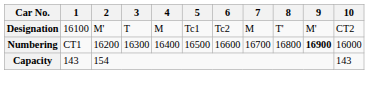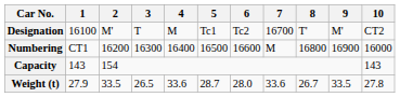Designation | 7: M -> 16700
Numbering | 7: 16700 -> M
Numbering | 9: bold -> normal
+ row: Weight (t) | 27.9 | 33.5 | 26.5 | 33.6 | 28.7 | 28.0 | 33.6 | 26.7 | 33.5 | 27.8
